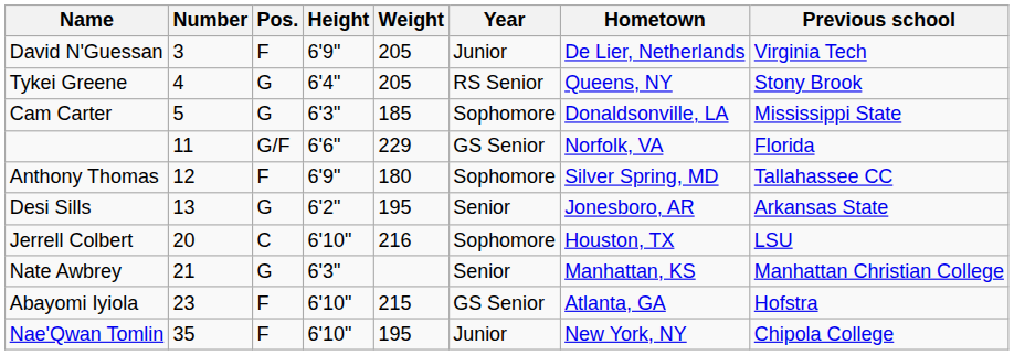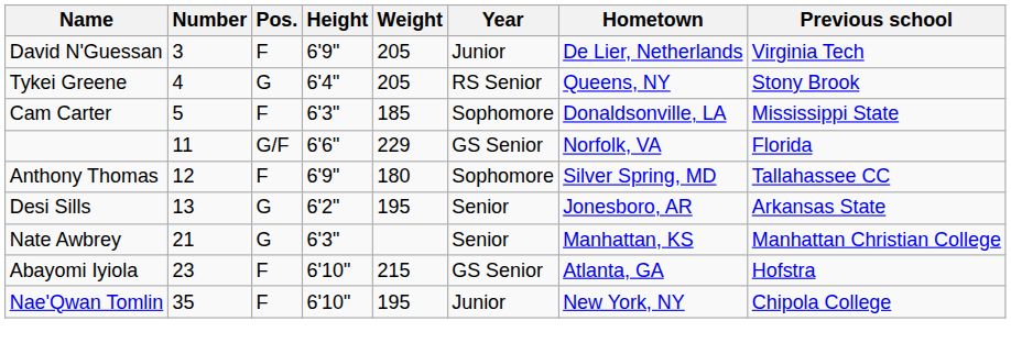Cam Carter | Pos.: G -> F
- row: Jerrell Colbert | 20 | C | 6'10" | 216 | Sophomore | Houston, TX | LSU
